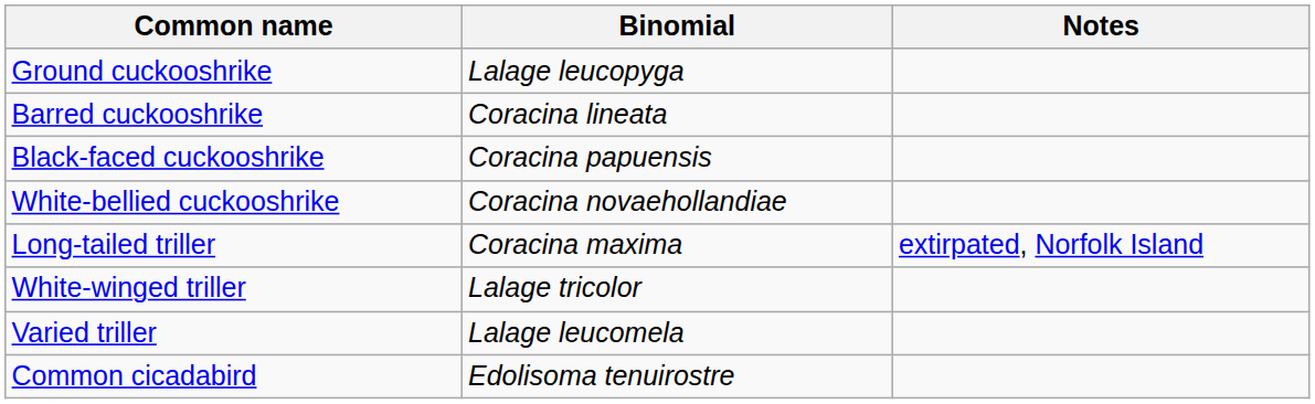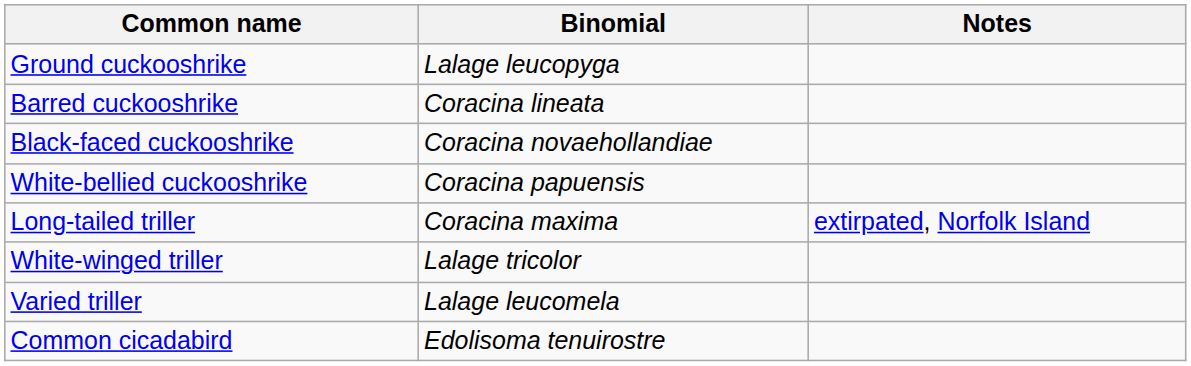Black-faced cuckooshrike | Binomial: Coracina papuensis -> Coracina novaehollandiae
White-bellied cuckooshrike | Binomial: Coracina novaehollandiae -> Coracina papuensis
